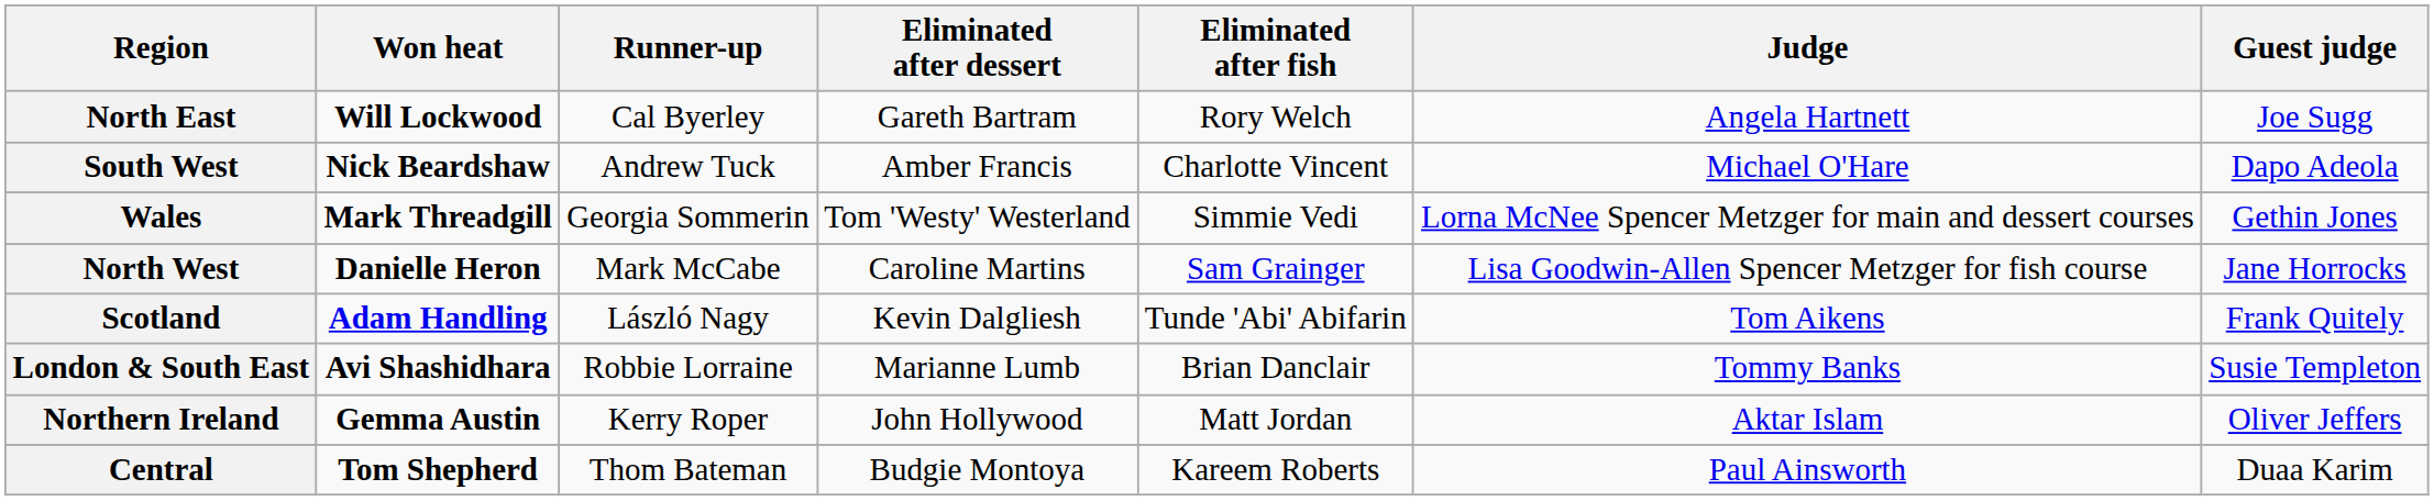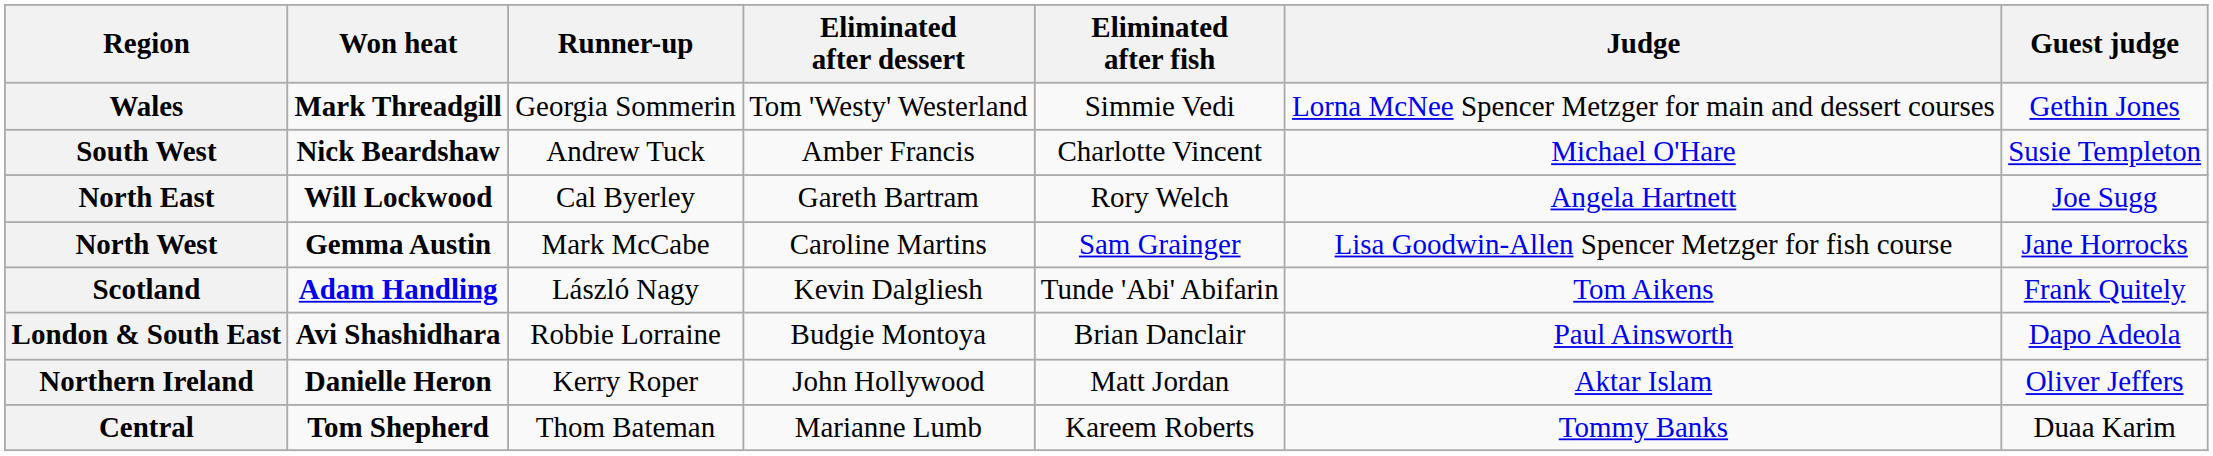rows swapped: North East <-> Wales
South West | Guest judge: Dapo Adeola -> Susie Templeton
North West | Won heat: Danielle Heron -> Gemma Austin
London & South East | Eliminated after dessert: Marianne Lumb -> Budgie Montoya
London & South East | Judge: Tommy Banks -> Paul Ainsworth
London & South East | Guest judge: Susie Templeton -> Dapo Adeola
Northern Ireland | Won heat: Gemma Austin -> Danielle Heron
Central | Eliminated after dessert: Budgie Montoya -> Marianne Lumb
Central | Judge: Paul Ainsworth -> Tommy Banks
